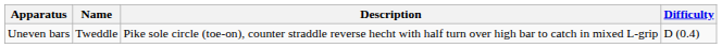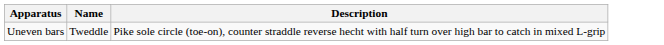- column: Difficulty | D (0.4)
